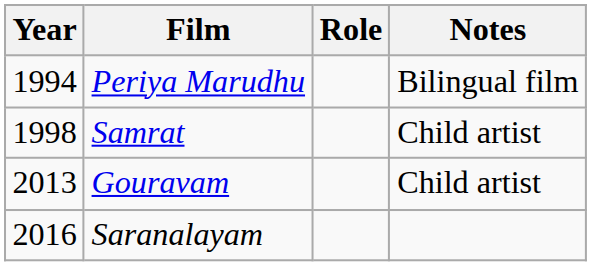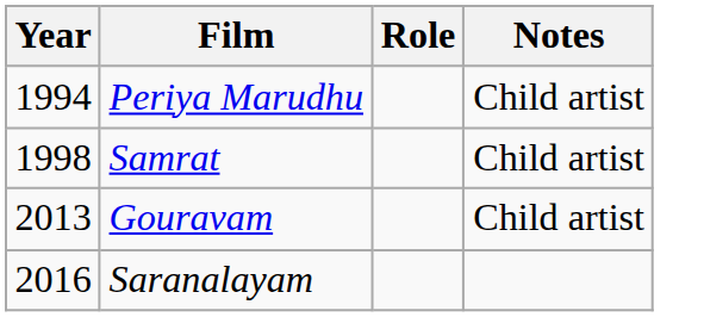Periya Marudhu | Notes: Bilingual film -> Child artist
